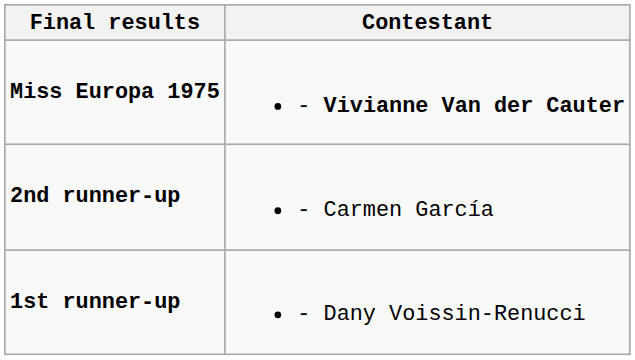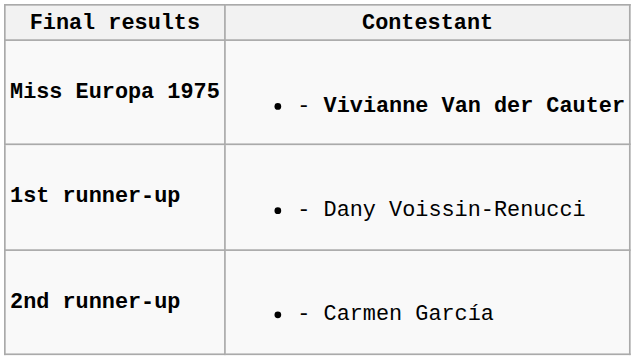rows swapped: 1st runner-up <-> 2nd runner-up
